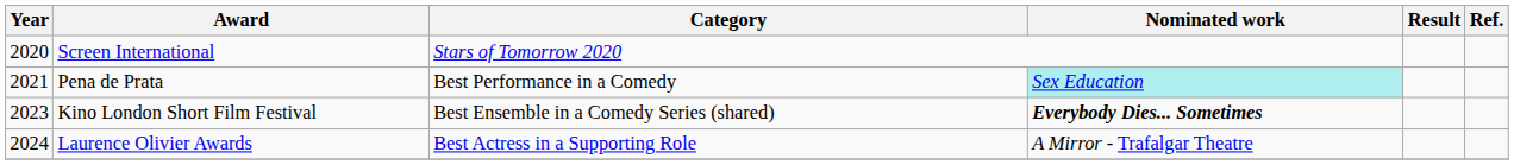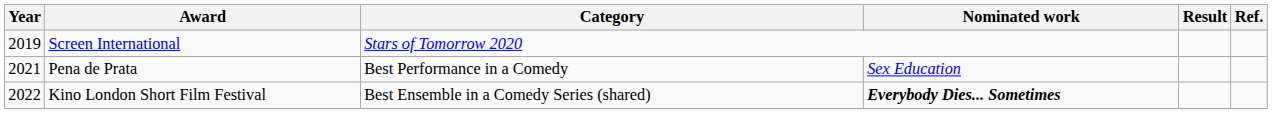Screen International | Year: 2020 -> 2019
Pena de Prata | Nominated work: paleturquoise background -> no background
Kino London Short Film Festival | Year: 2023 -> 2022
- row: 2024 | Laurence Olivier Awards | Best Actress in a Supporting Role | A Mirror - Trafalgar Theatre
